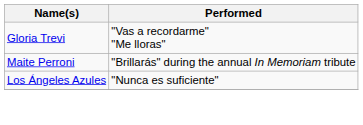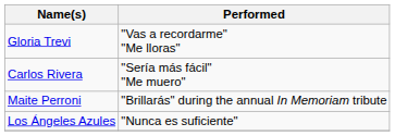+ row: Carlos Rivera | "Sería más fácil" "Me muero"
